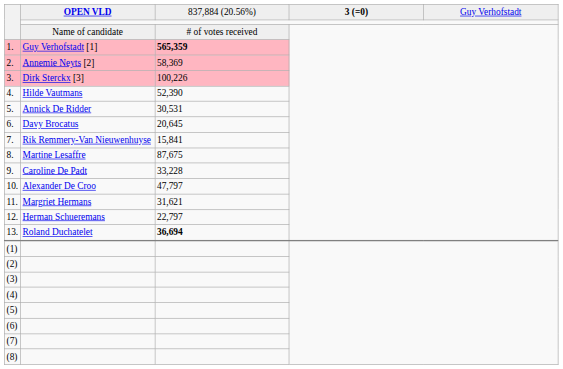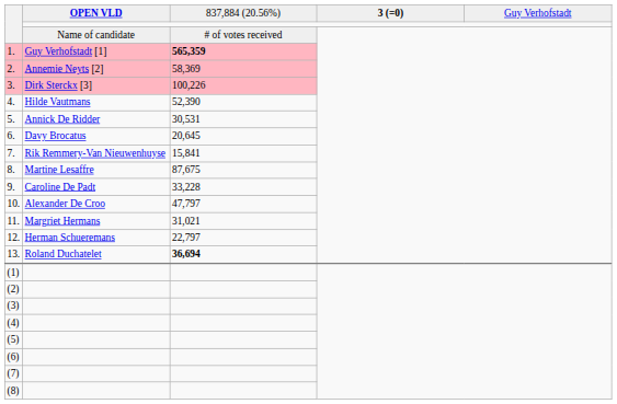11. | column 3: 31,621 -> 31,021
